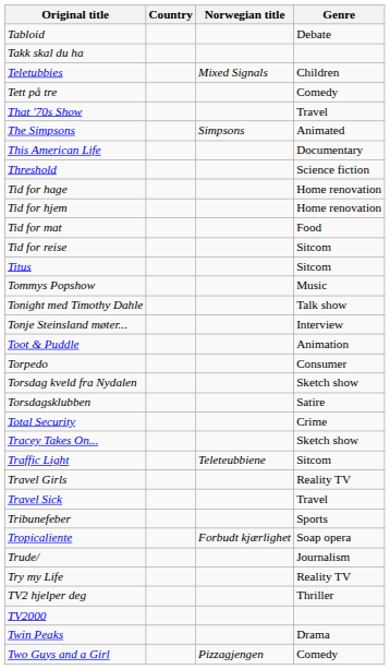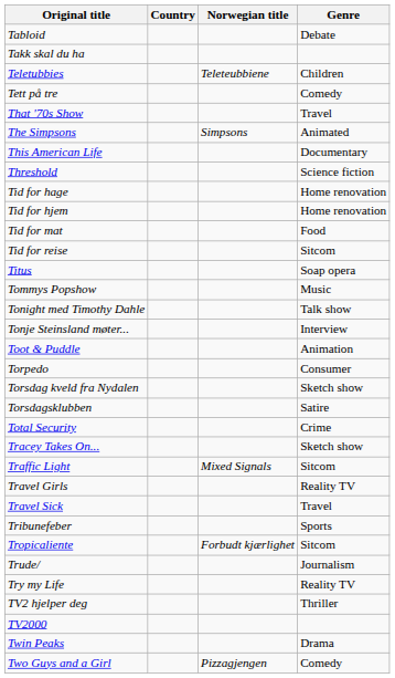Teletubbies | Norwegian title: Mixed Signals -> Teleteubbiene
Titus | Genre: Sitcom -> Soap opera
Traffic Light | Norwegian title: Teleteubbiene -> Mixed Signals
Tropicaliente | Genre: Soap opera -> Sitcom
